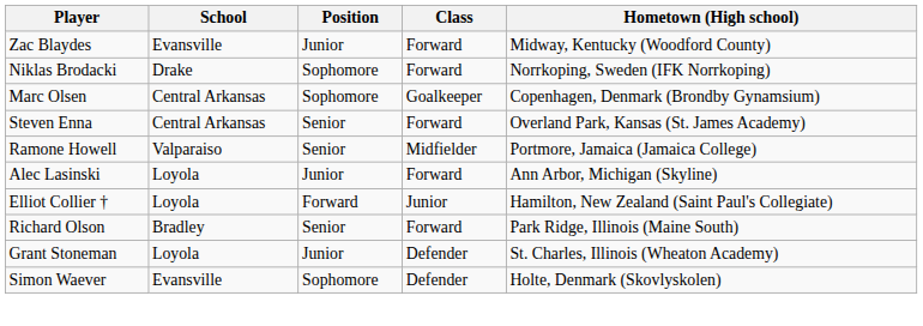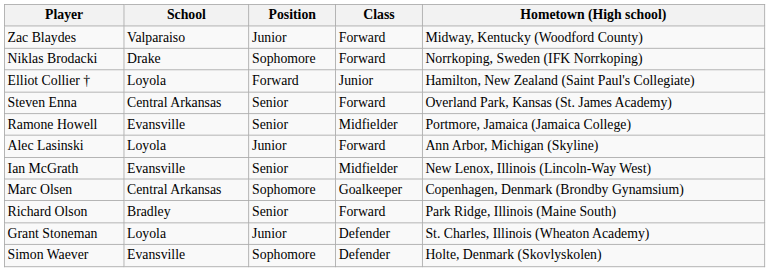Zac Blaydes | School: Evansville -> Valparaiso
rows swapped: Elliot Collier † <-> Marc Olsen
Ramone Howell | School: Valparaiso -> Evansville
+ row: Ian McGrath | Evansville | Senior | Midfielder | New Lenox, Illinois (Lincoln-Way West)
